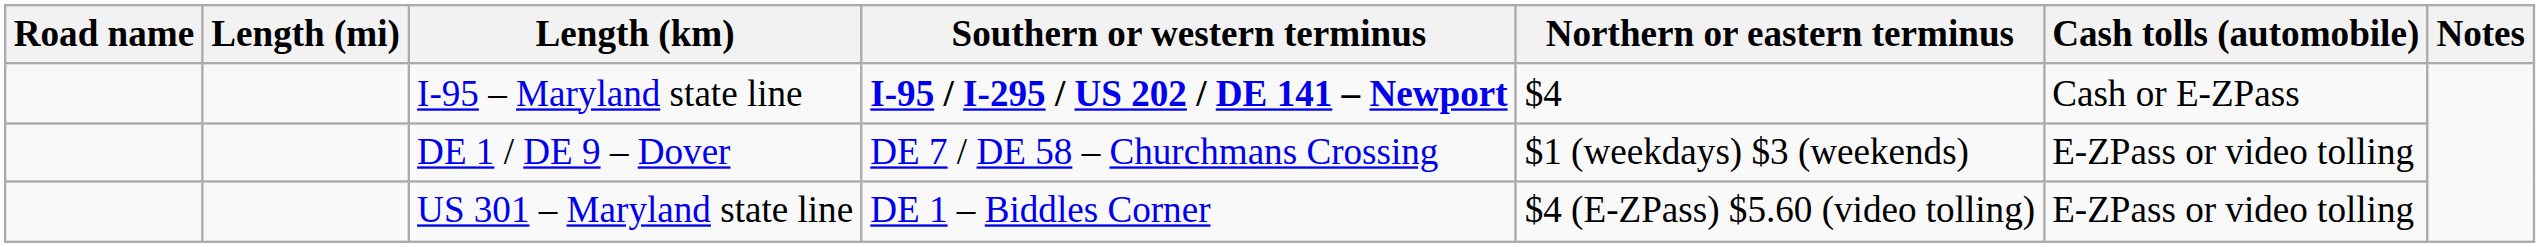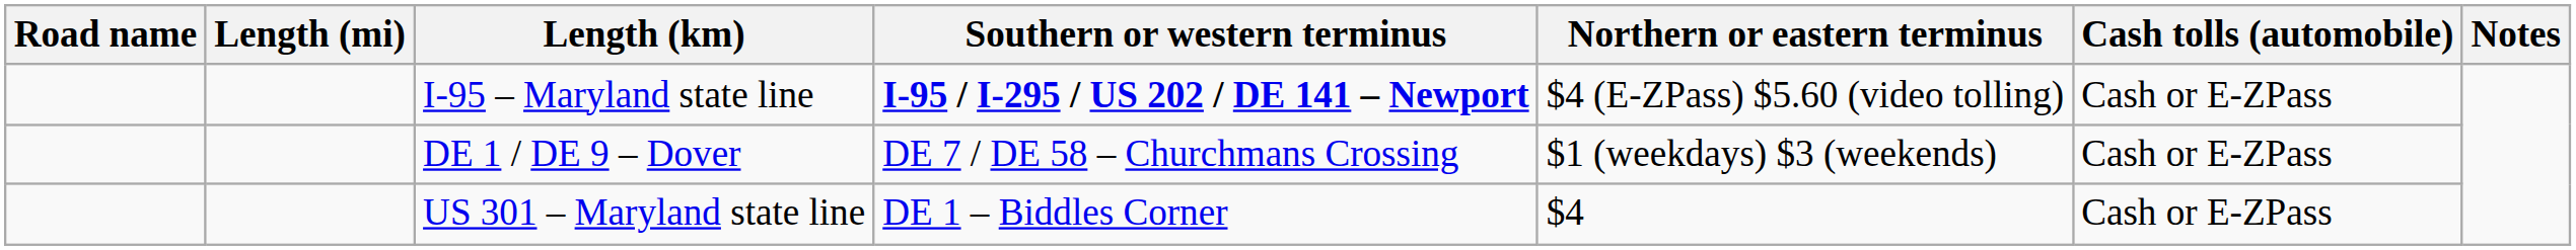I-95 – Maryland state line | Northern or eastern terminus: $4 -> $4 (E-ZPass) $5.60 (video tolling)
DE 1 / DE 9 – Dover | Cash tolls (automobile): E-ZPass or video tolling -> Cash or E-ZPass
US 301 – Maryland state line | Northern or eastern terminus: $4 (E-ZPass) $5.60 (video tolling) -> $4
US 301 – Maryland state line | Cash tolls (automobile): E-ZPass or video tolling -> Cash or E-ZPass
